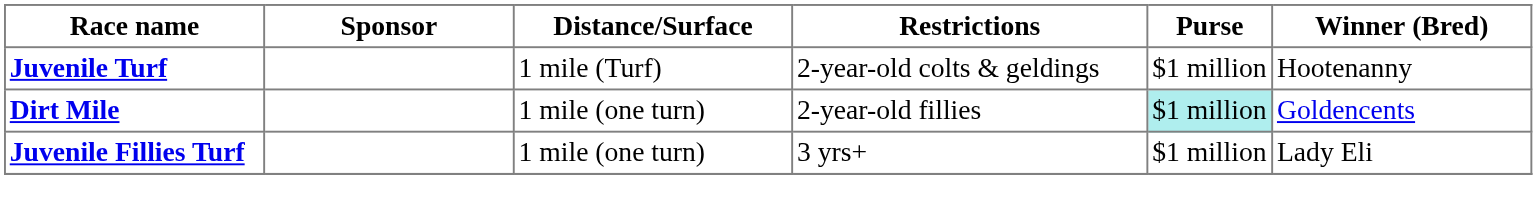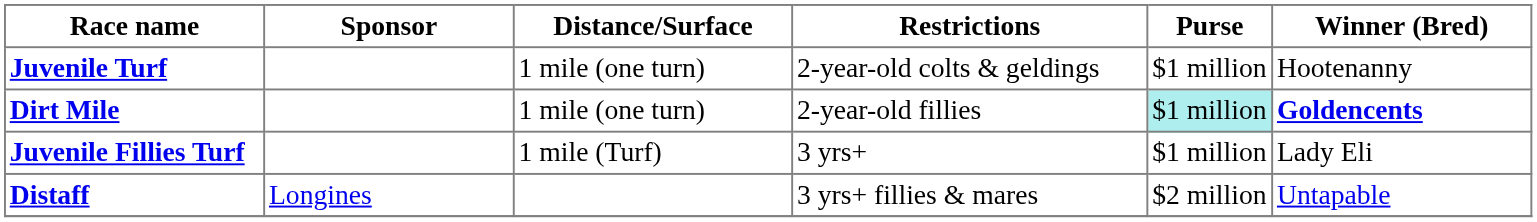Juvenile Turf | column 3: 1 mile (Turf) -> 1 mile (one turn)
Dirt Mile | column 6: normal -> bold
Juvenile Fillies Turf | column 3: 1 mile (one turn) -> 1 mile (Turf)
+ row: Distaff | Longines | 3 yrs+ fillies & mares | $2 million | Untapable
